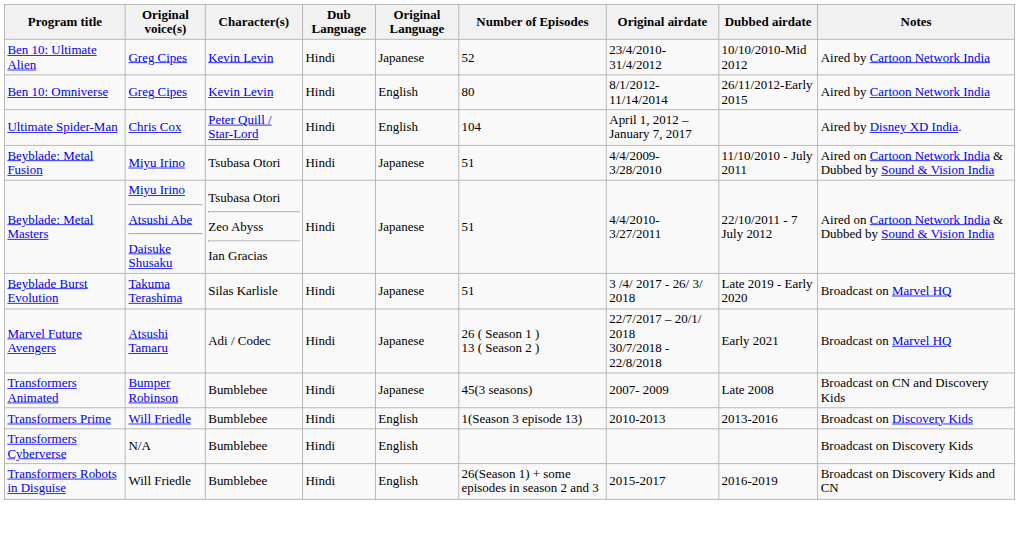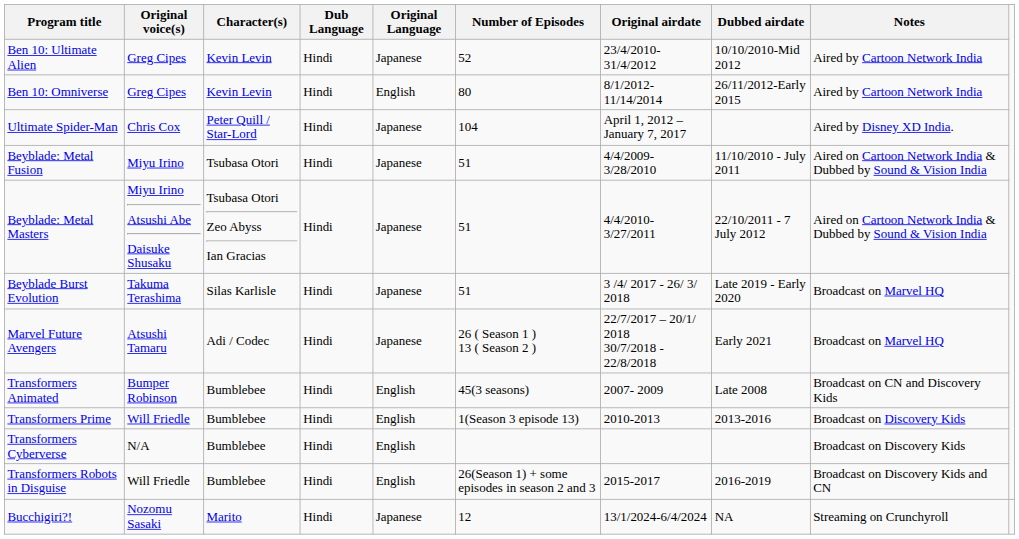Ultimate Spider-Man | Original Language: English -> Japanese
Transformers Animated | Original Language: Japanese -> English
+ row: Bucchigiri?! | Nozomu Sasaki | Marito | Hindi | Japanese | 12 | 13/1/2024-6/4/2024 | NA | Streaming on Crunchyroll
